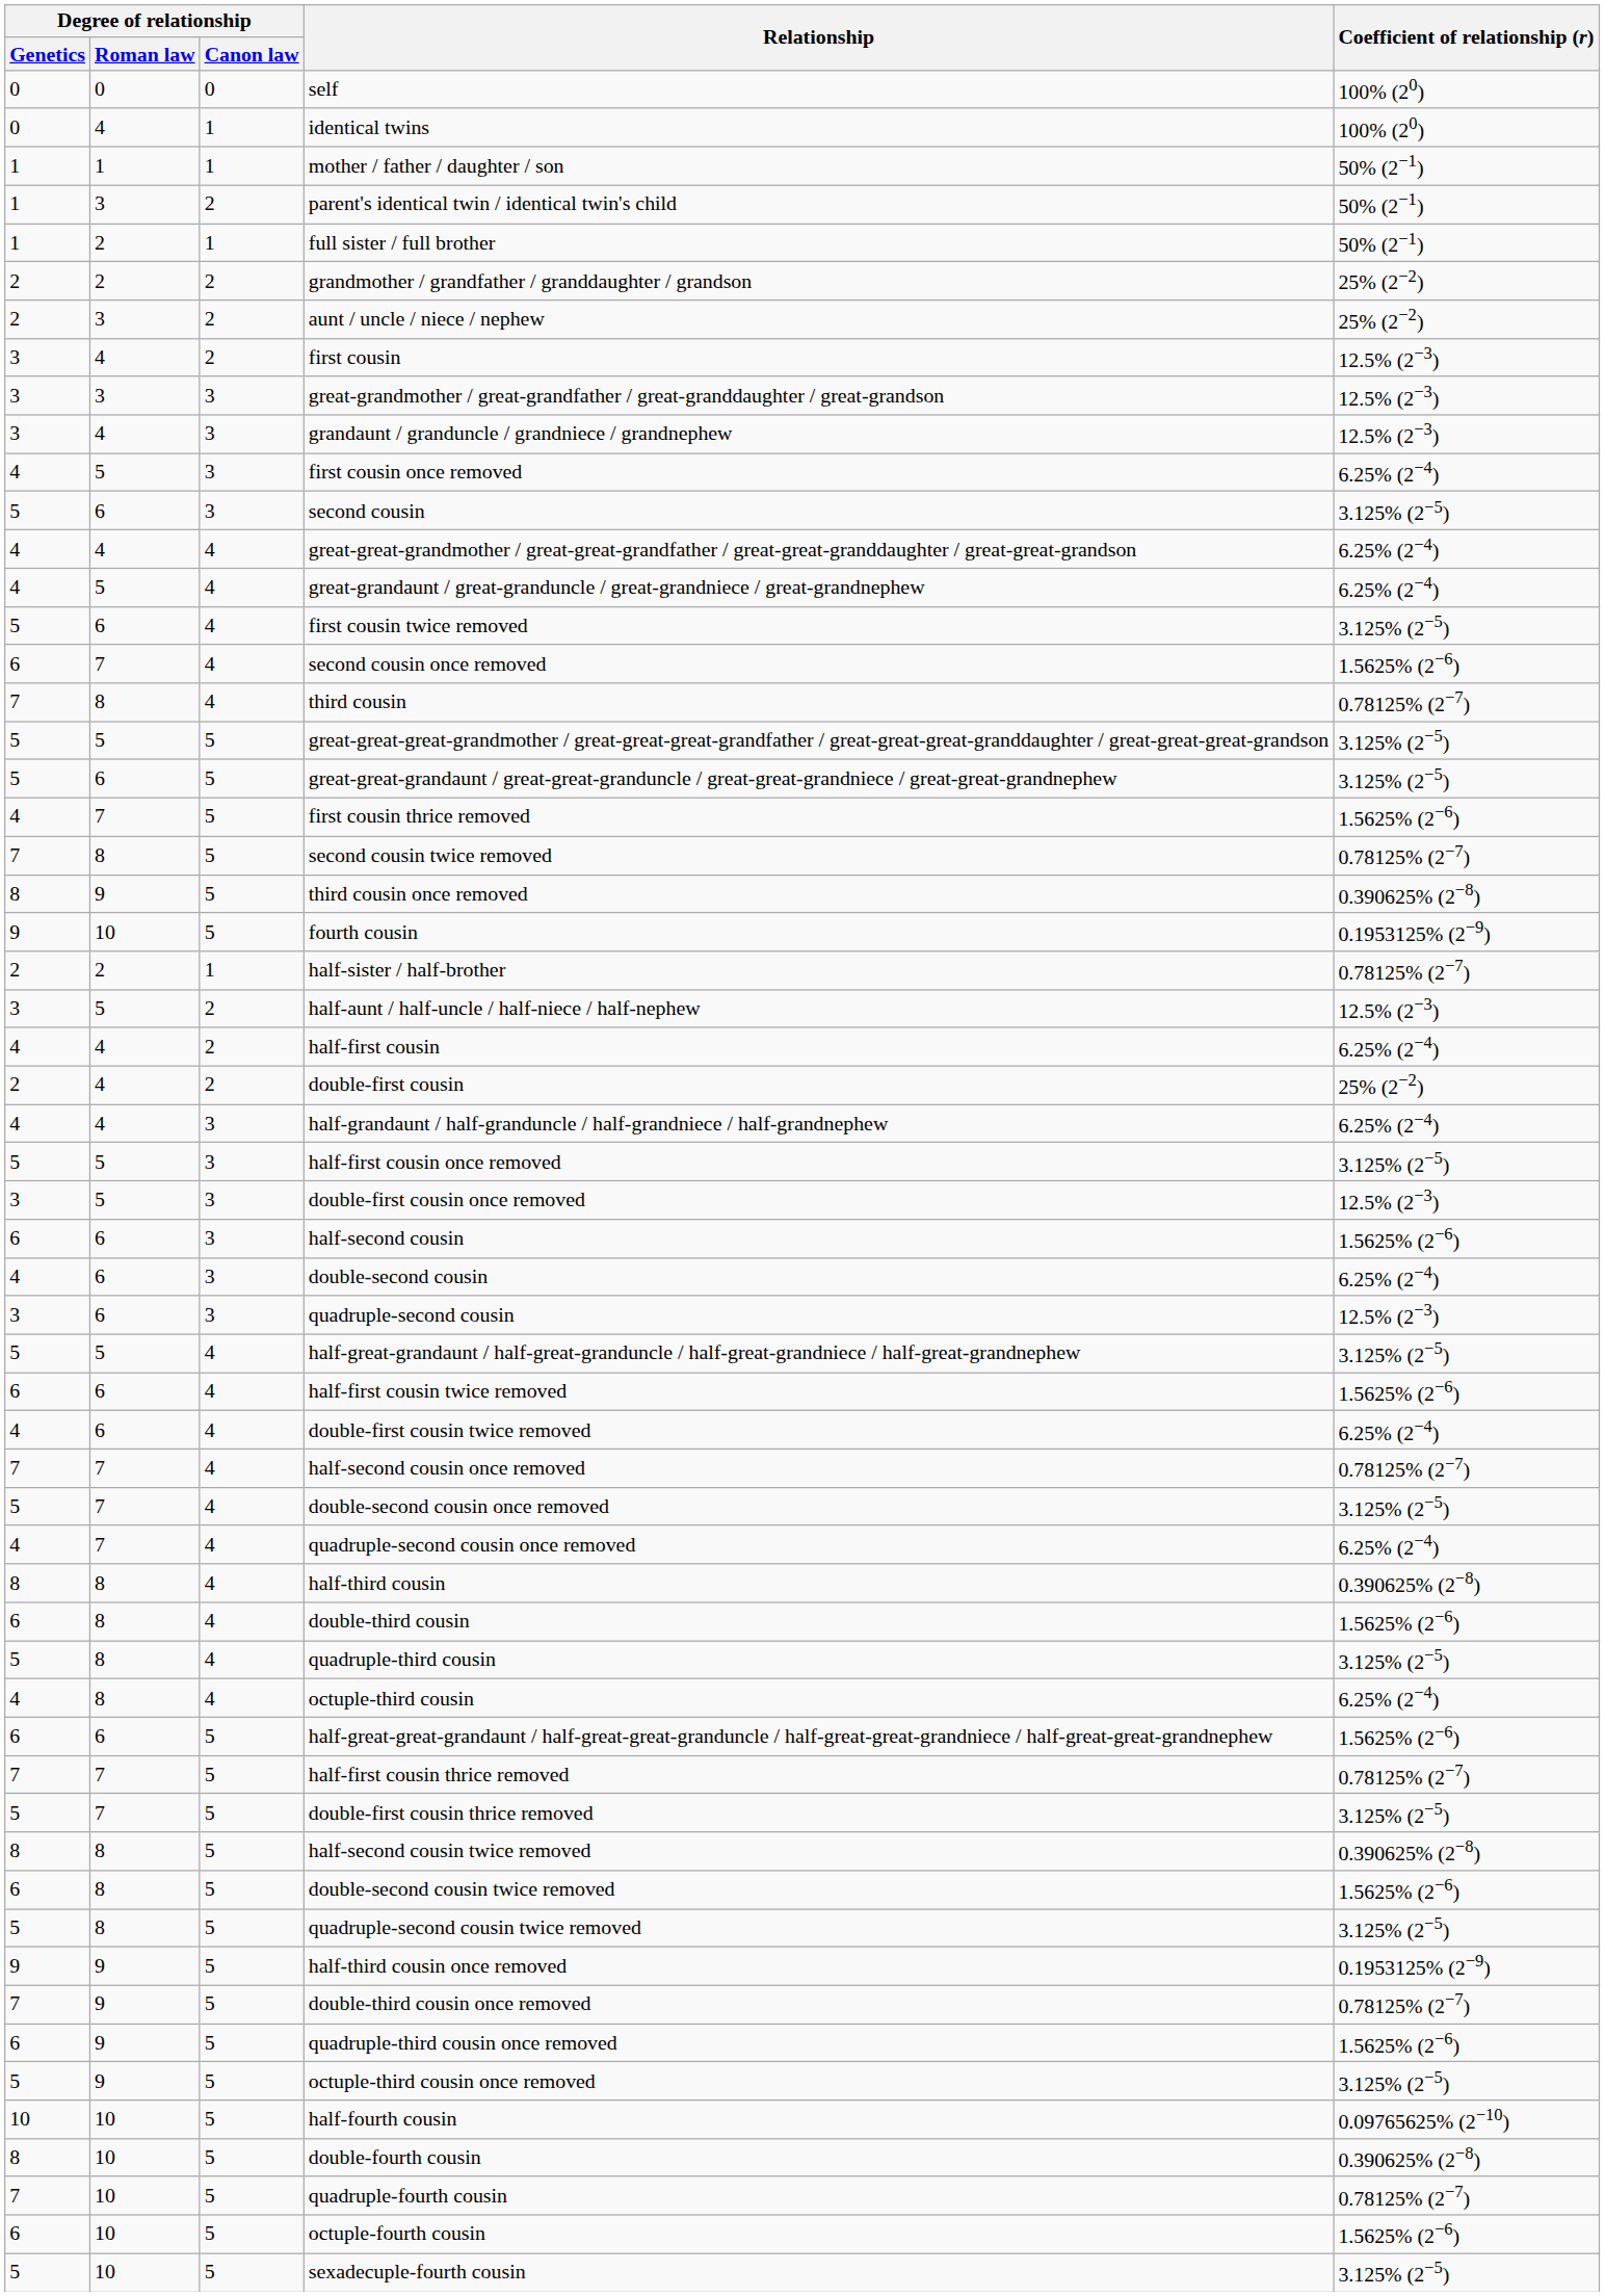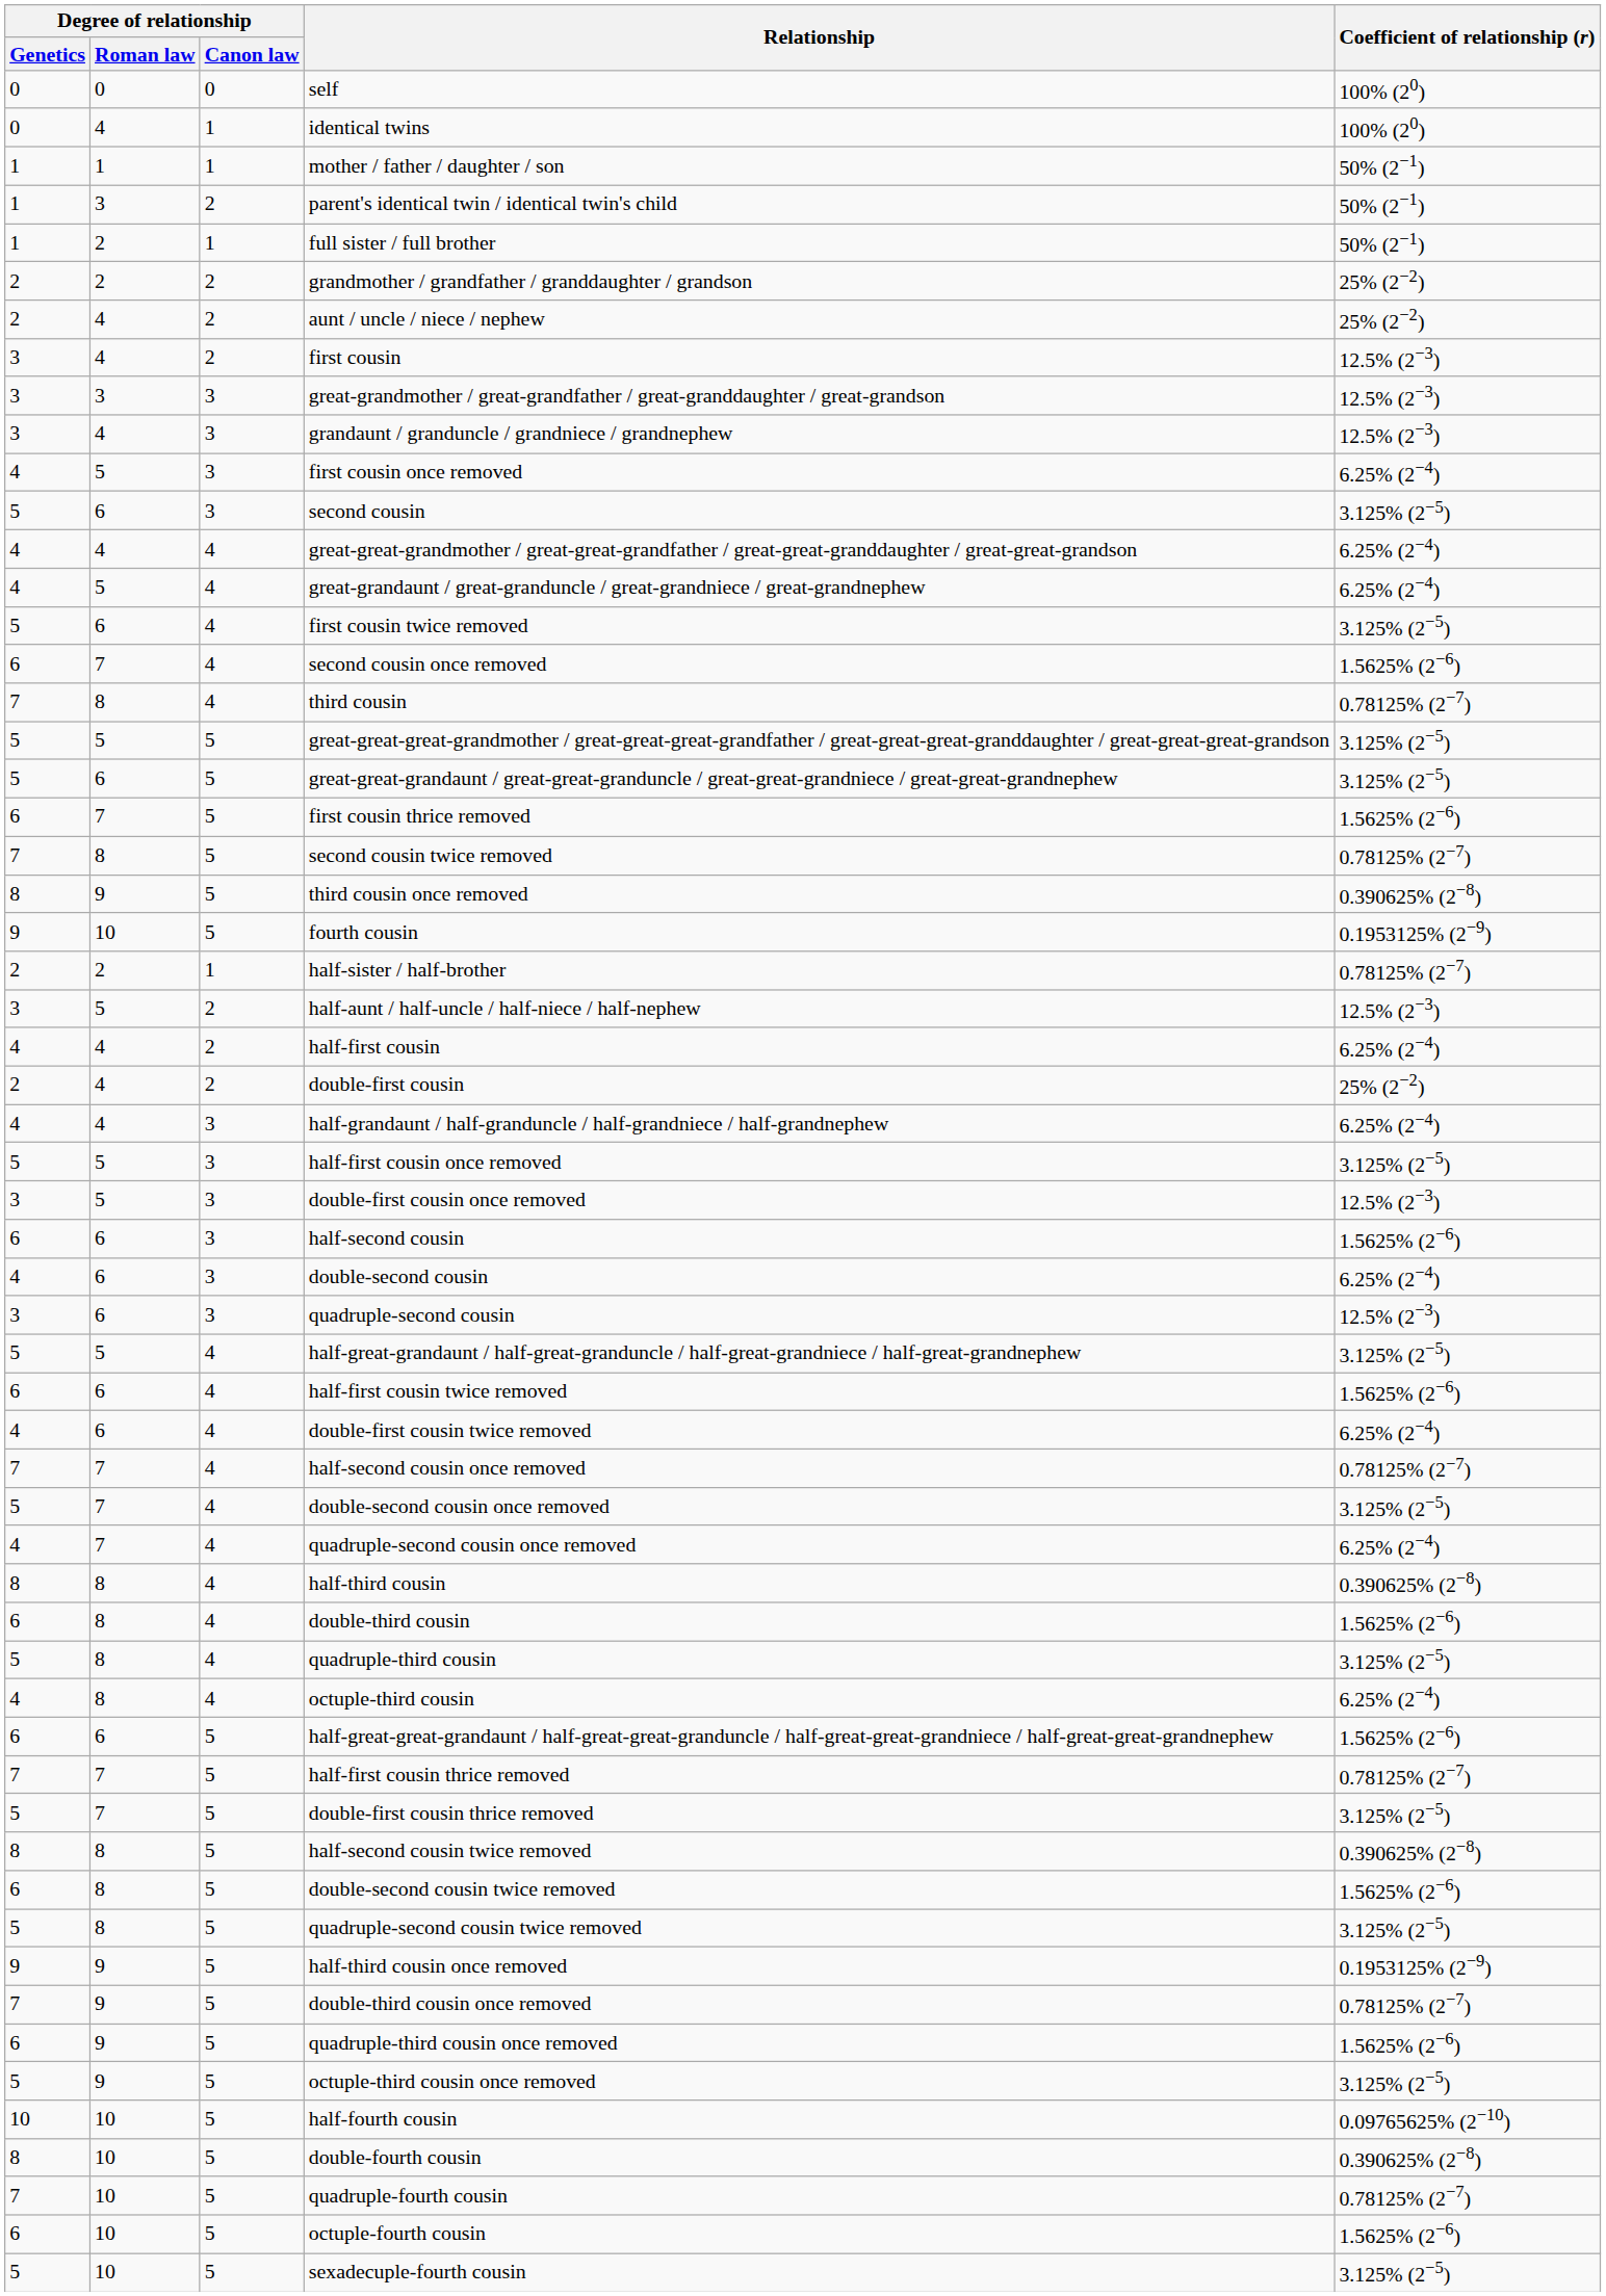aunt / uncle / niece / nephew | Degree of relationship / Roman law: 3 -> 4
first cousin thrice removed | Degree of relationship / Genetics: 4 -> 6
